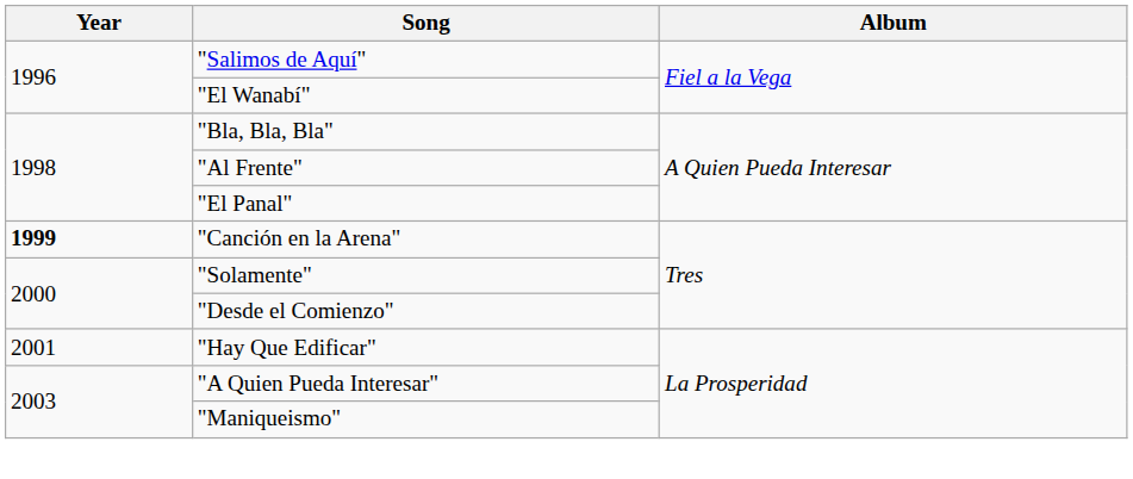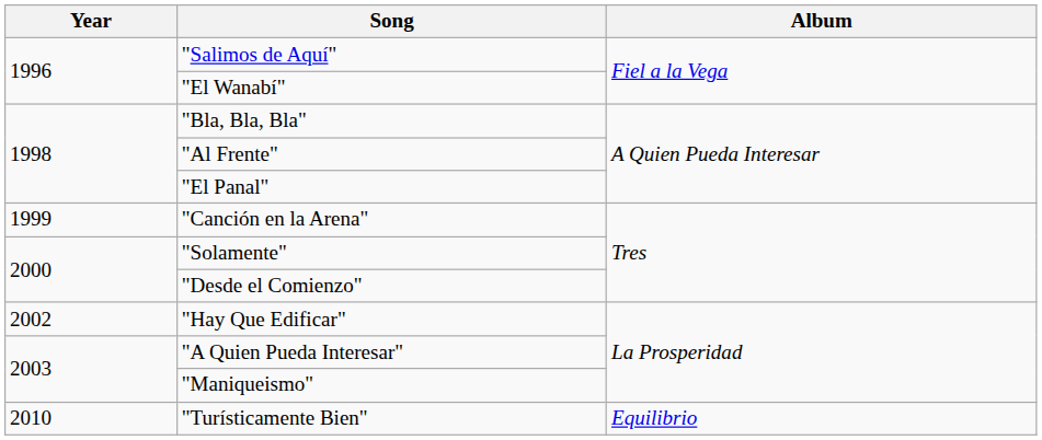"Canción en la Arena" | Year: bold -> normal
"Hay Que Edificar" | Year: 2001 -> 2002
+ row: 2010 | "Turísticamente Bien" | Equilibrio
